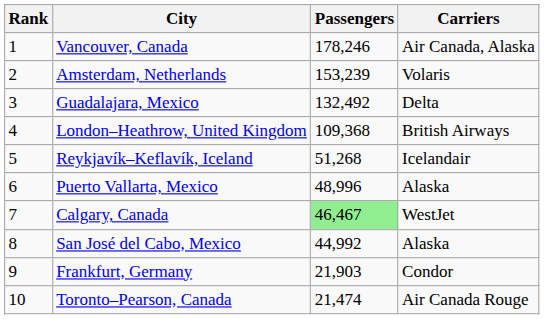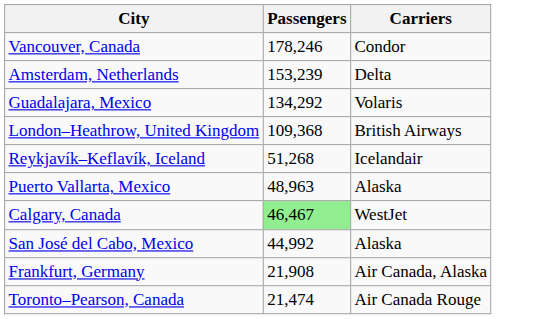- column: Rank | 1 | 2 | 3 | 4 | 5 | 6 | 7 | 8 | 9 | 10
Vancouver, Canada | Carriers: Air Canada, Alaska -> Condor
Amsterdam, Netherlands | Carriers: Volaris -> Delta
Guadalajara, Mexico | Passengers: 132,492 -> 134,292
Guadalajara, Mexico | Carriers: Delta -> Volaris
Puerto Vallarta, Mexico | Passengers: 48,996 -> 48,963
Frankfurt, Germany | Passengers: 21,903 -> 21,908
Frankfurt, Germany | Carriers: Condor -> Air Canada, Alaska
